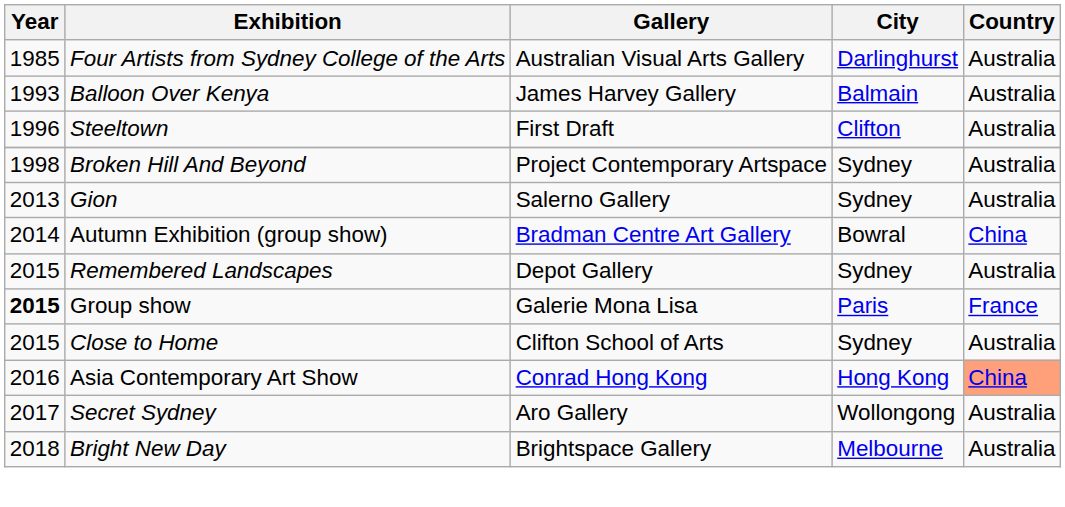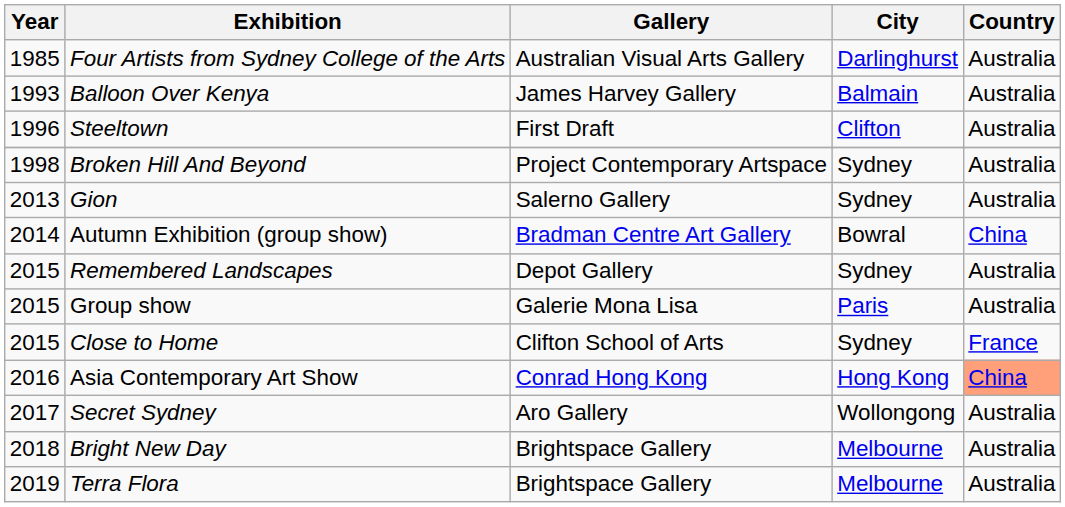Group show | Year: bold -> normal
Group show | Country: France -> Australia
Close to Home | Country: Australia -> France
+ row: 2019 | Terra Flora | Brightspace Gallery | Melbourne | Australia
